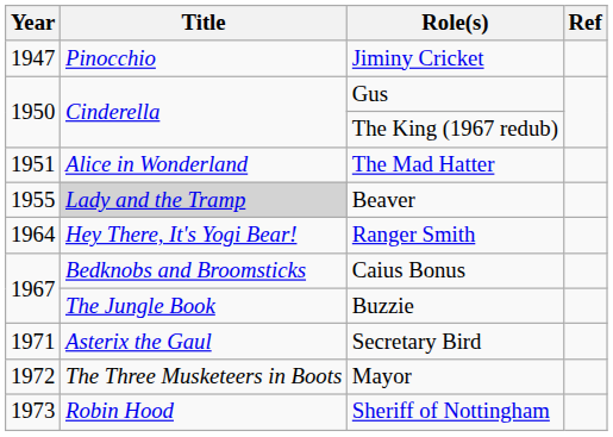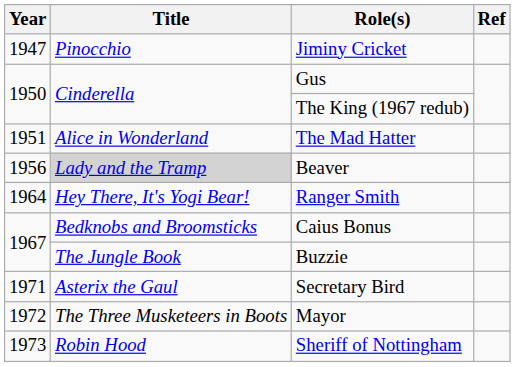Beaver | Year: 1955 -> 1956
